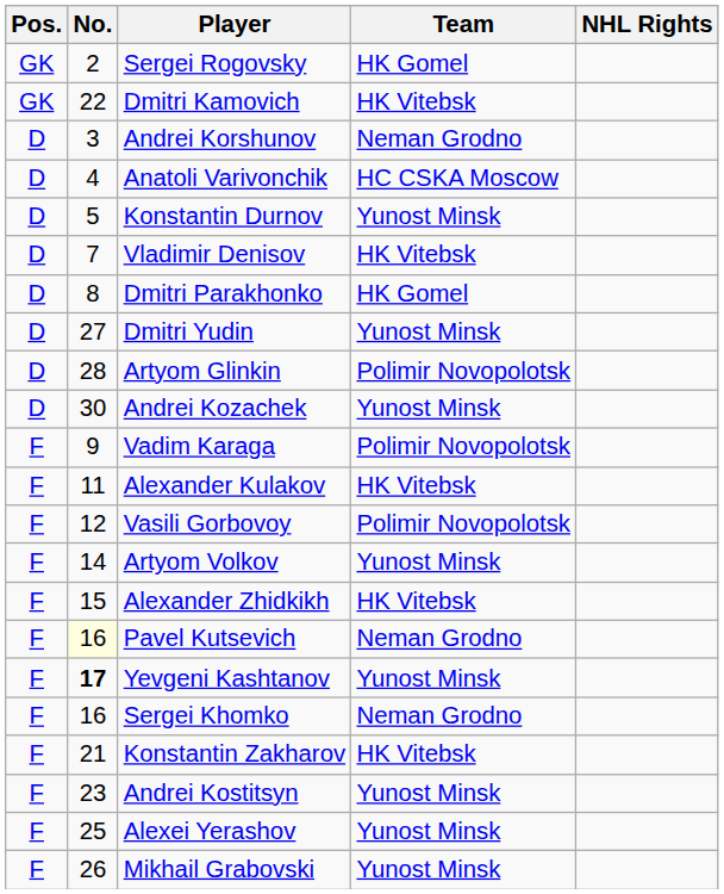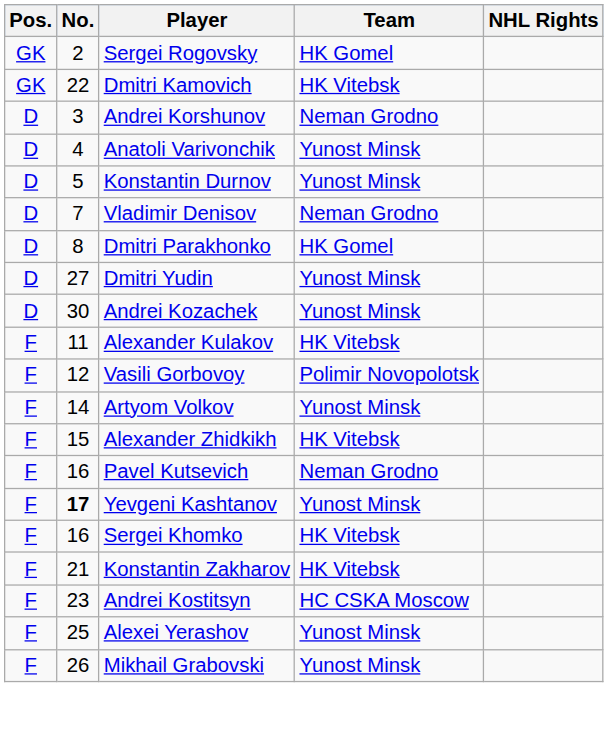Anatoli Varivonchik | Team: HC CSKA Moscow -> Yunost Minsk
Vladimir Denisov | Team: HK Vitebsk -> Neman Grodno
- row: D | 28 | Artyom Glinkin | Polimir Novopolotsk
- row: F | 9 | Vadim Karaga | Polimir Novopolotsk
Pavel Kutsevich | No.: lightyellow background -> no background
Sergei Khomko | Team: Neman Grodno -> HK Vitebsk
Andrei Kostitsyn | Team: Yunost Minsk -> HC CSKA Moscow
